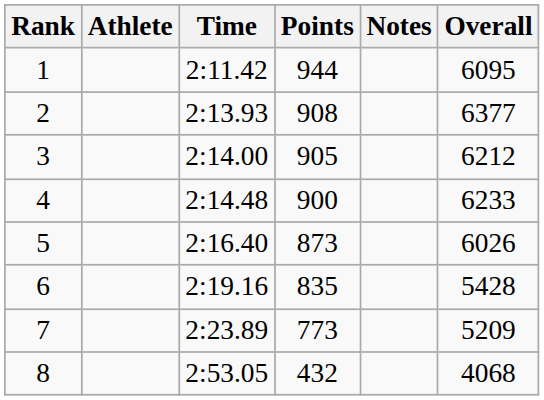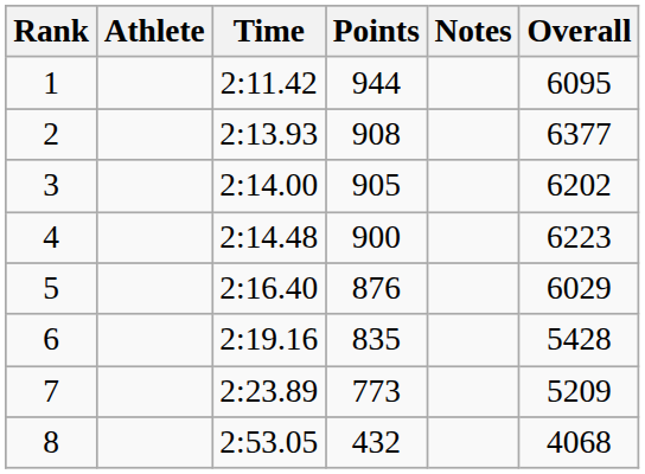3 | Overall: 6212 -> 6202
4 | Overall: 6233 -> 6223
5 | Points: 873 -> 876
5 | Overall: 6026 -> 6029
